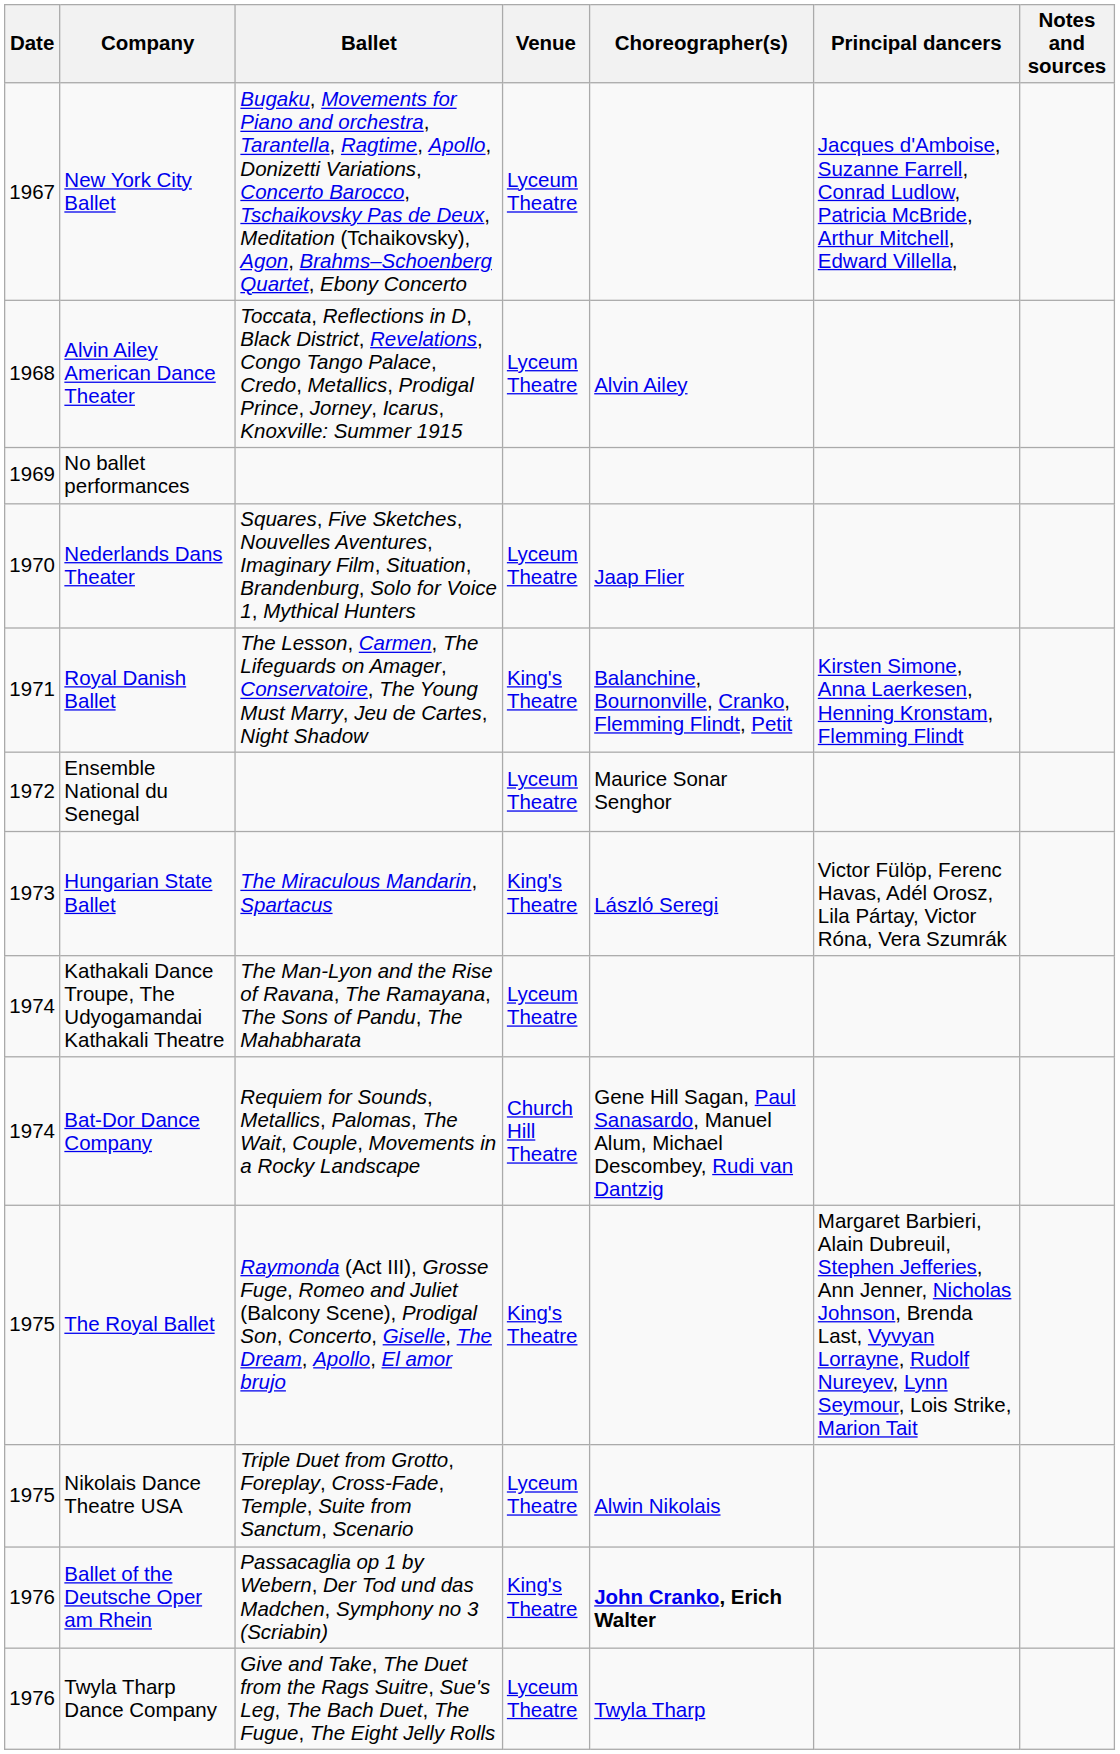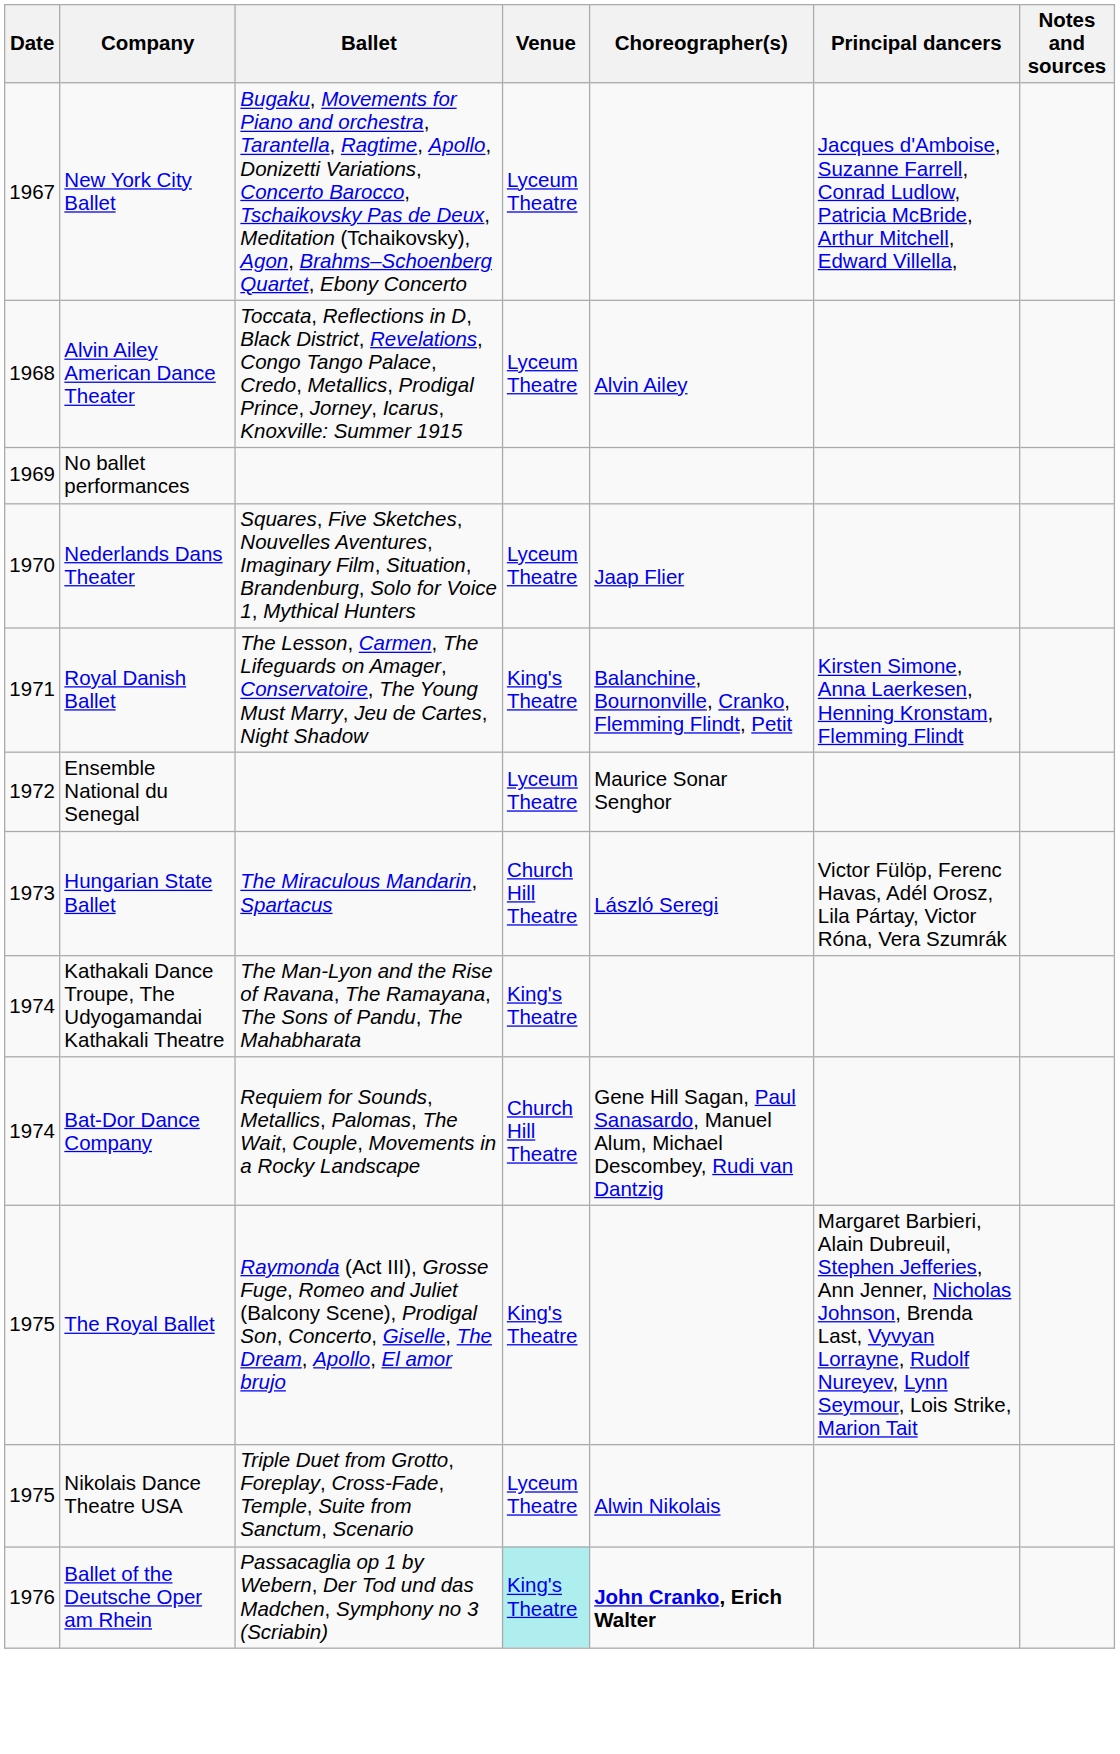Hungarian State Ballet | Venue: King's Theatre -> Church Hill Theatre
Kathakali Dance Troupe, The Udyogamandai Kathakali Theatre | Venue: Lyceum Theatre -> King's Theatre
Ballet of the Deutsche Oper am Rhein | Venue: no background -> paleturquoise background
- row: 1976 | Twyla Tharp Dance Company | Give and Take, The Duet from the Rags Suitre, Sue's Leg, The Bach Duet, The Fugue, The Eight Jelly Rolls | Lyceum Theatre | Twyla Tharp
